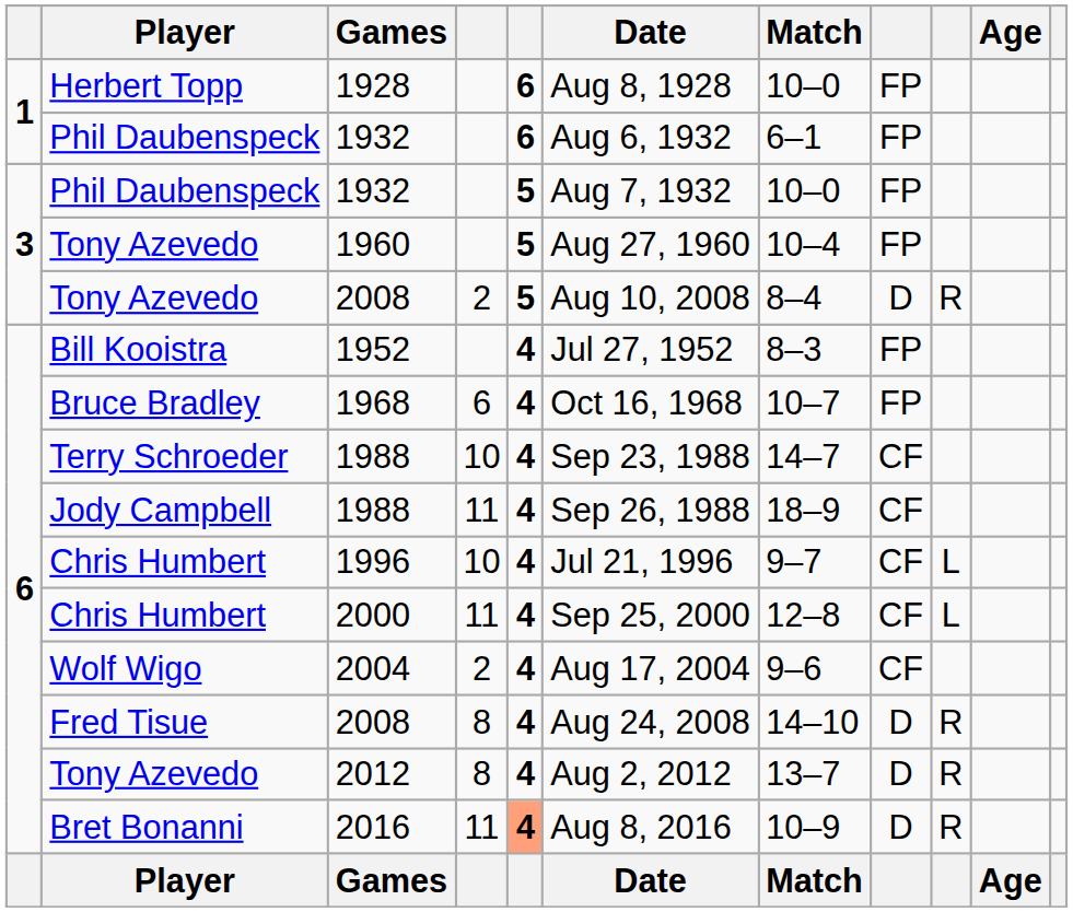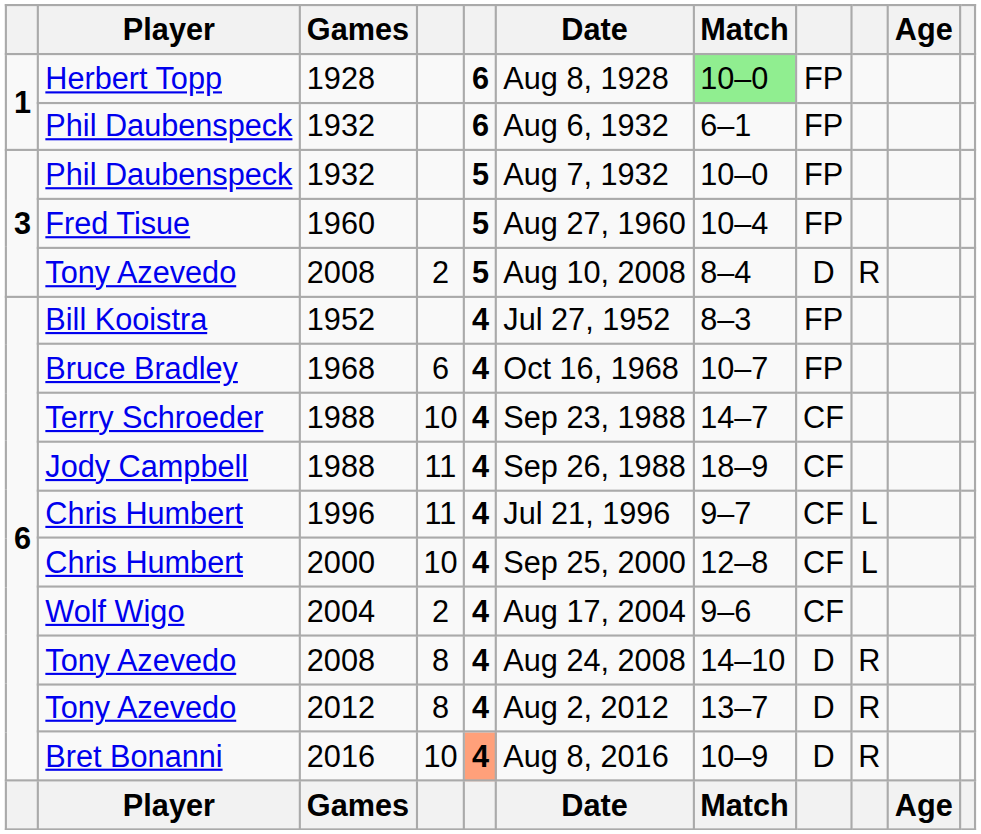1928 | Match: no background -> lightgreen background
1960 | Player: Tony Azevedo -> Fred Tisue
1996 | column 4: 10 -> 11
2000 | column 4: 11 -> 10
6 / 2008 | Player: Fred Tisue -> Tony Azevedo
2016 | column 4: 11 -> 10
